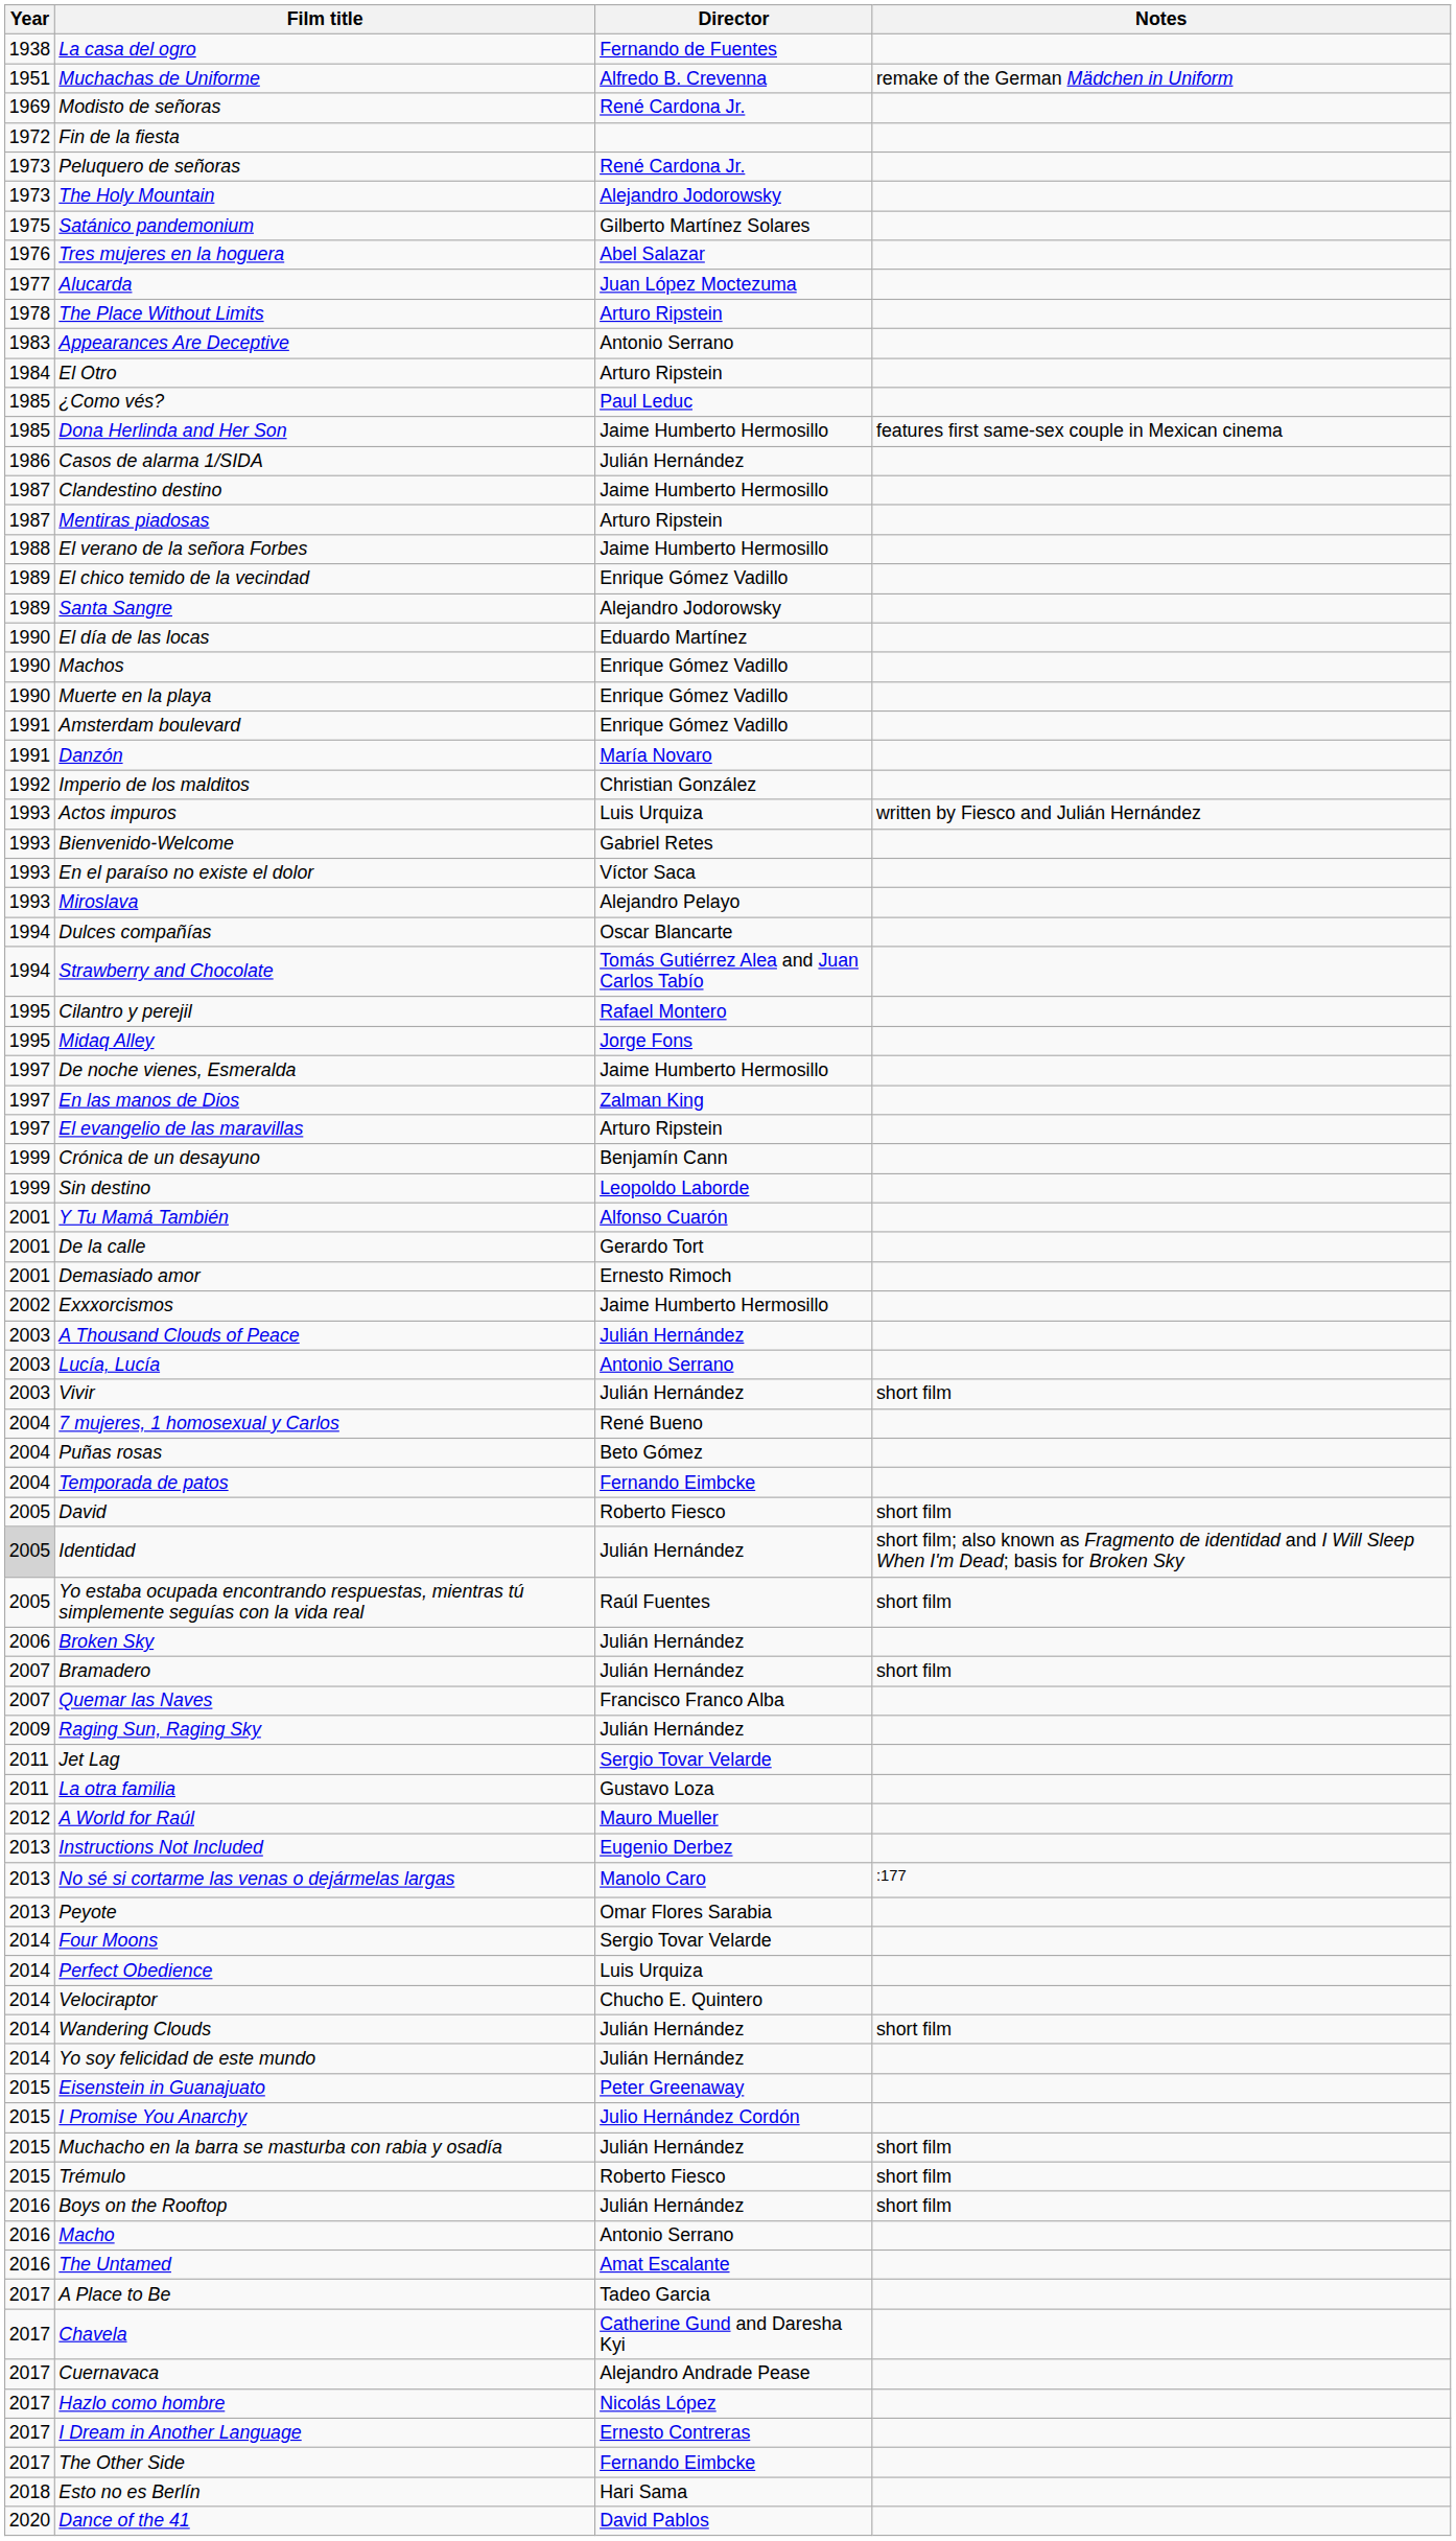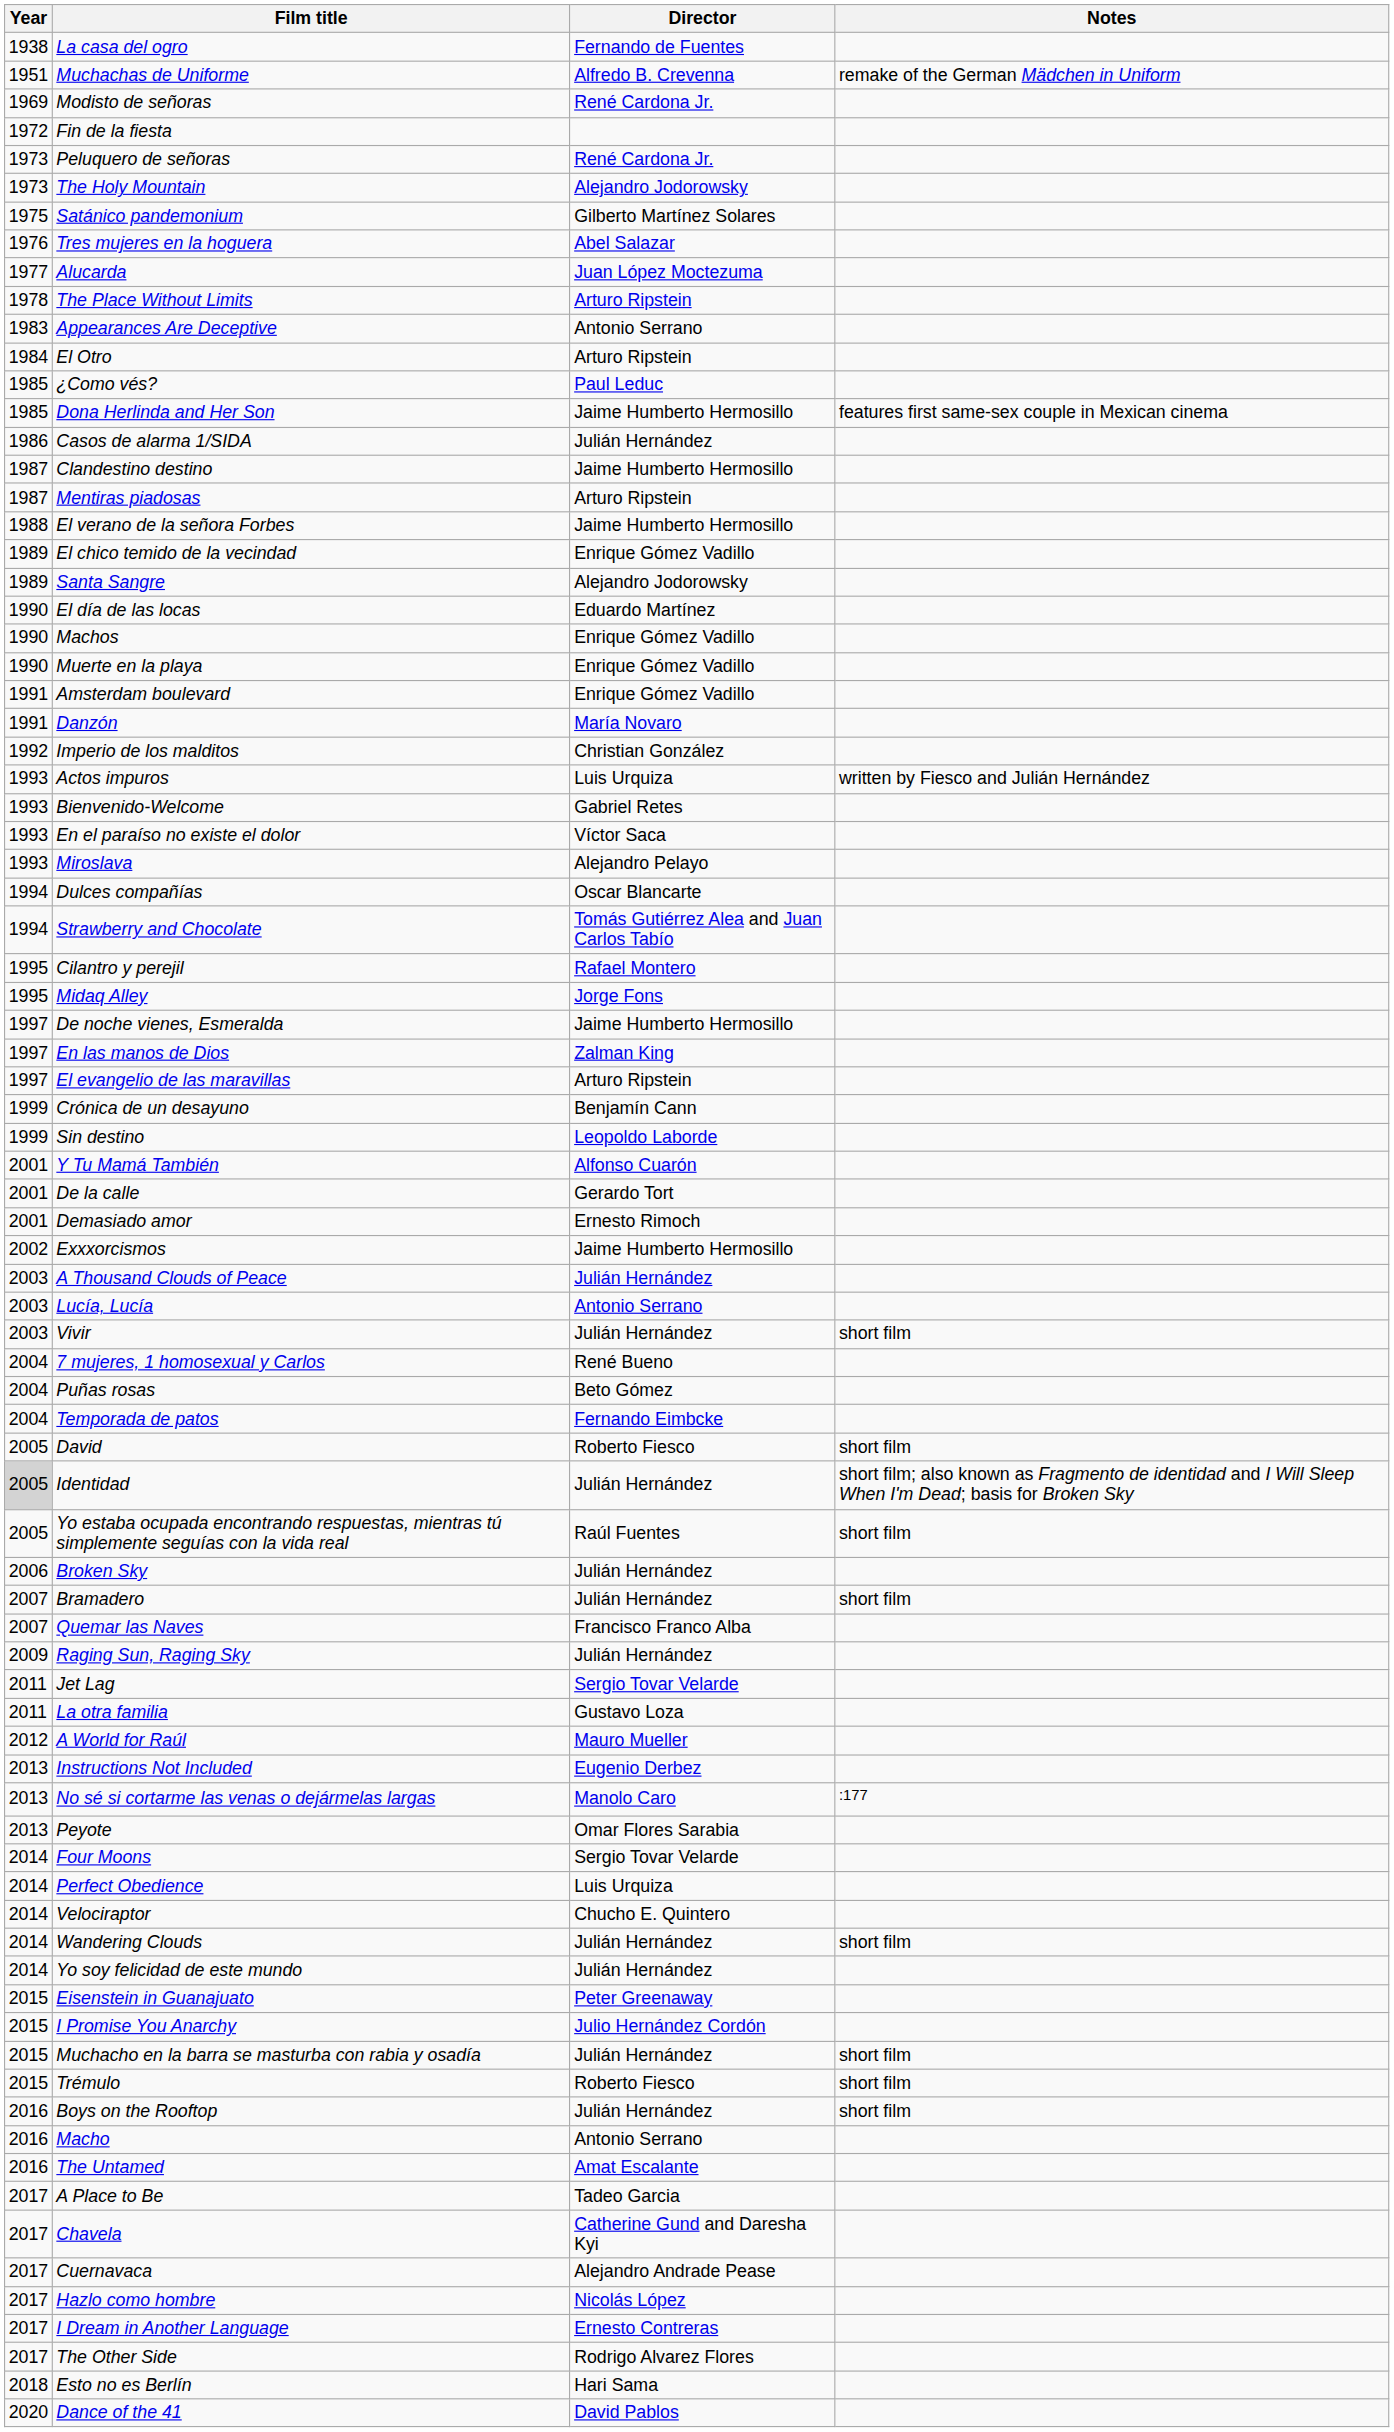The Other Side | Director: Fernando Eimbcke -> Rodrigo Alvarez Flores
